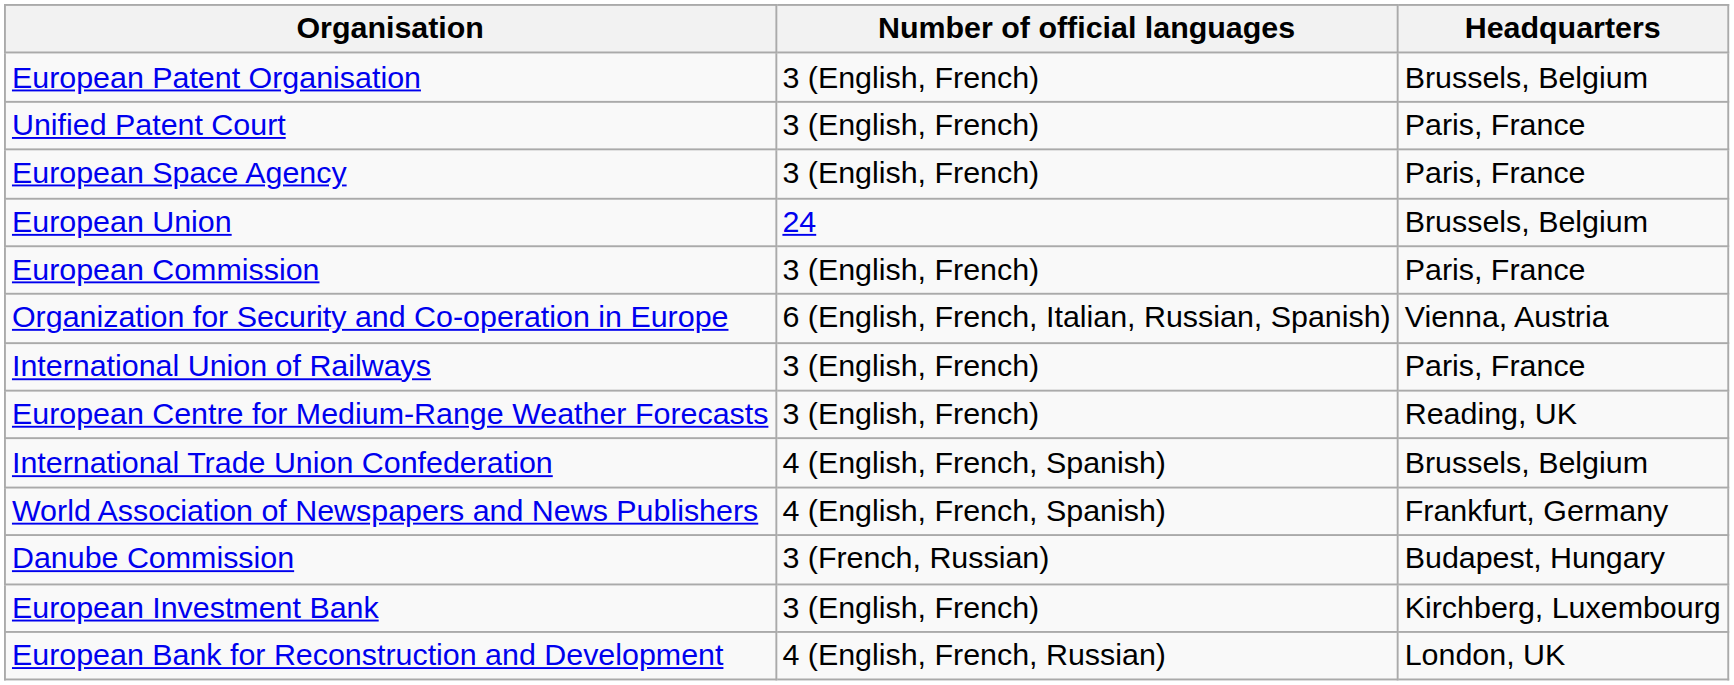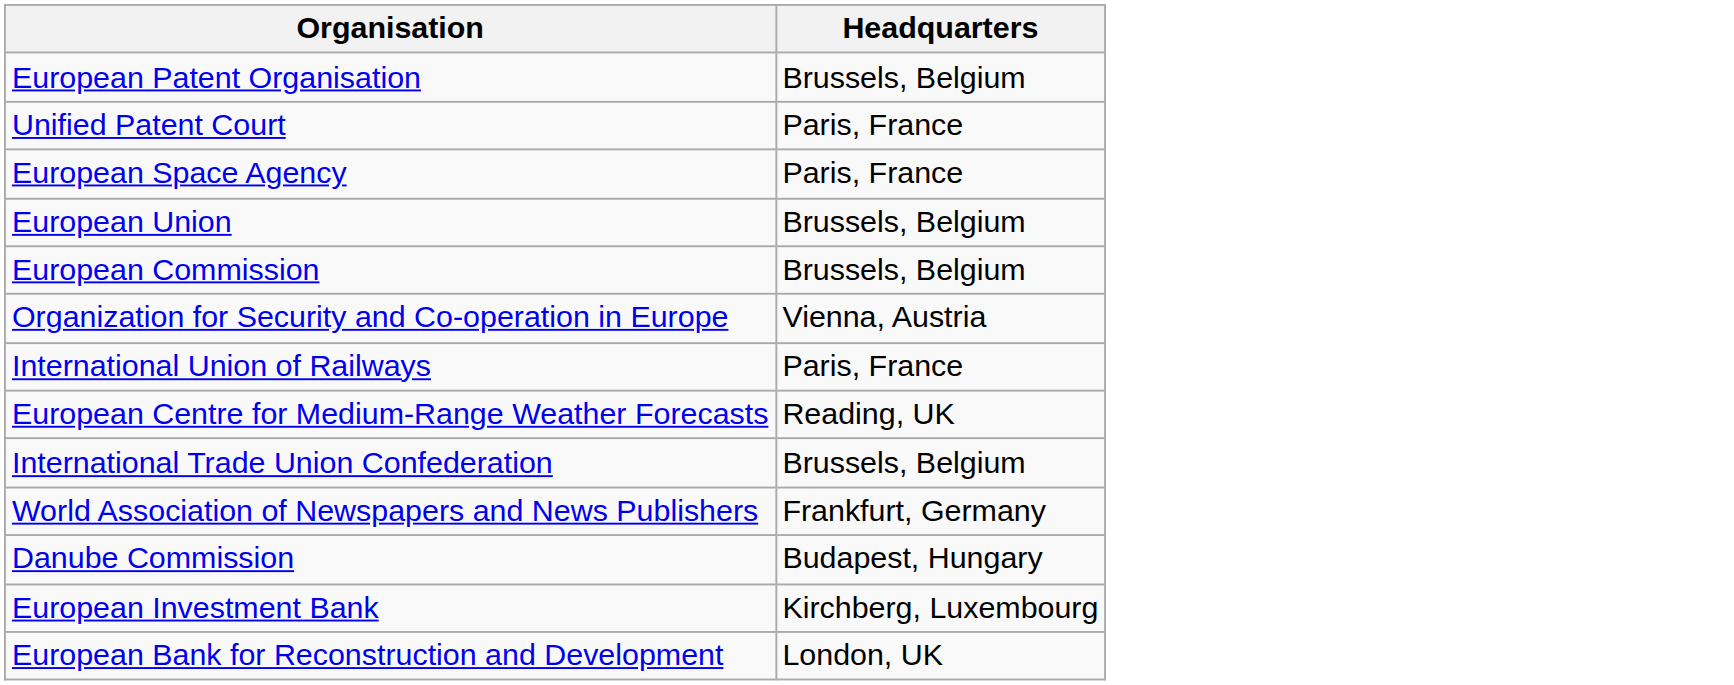- column: Number of official languages | 3 (English, French) | 3 (English, French) | 3 (English, French) | 24 | 3 (English, French) | 6 (English, French, Italian, Russian, Spanish) | 3 (English, French) | 3 (English, French) | 4 (English, French, Spanish) | 4 (English, French, Spanish) | 3 (French, Russian) | 3 (English, French) | 4 (English, French, Russian)
European Commission | Headquarters: Paris, France -> Brussels, Belgium
